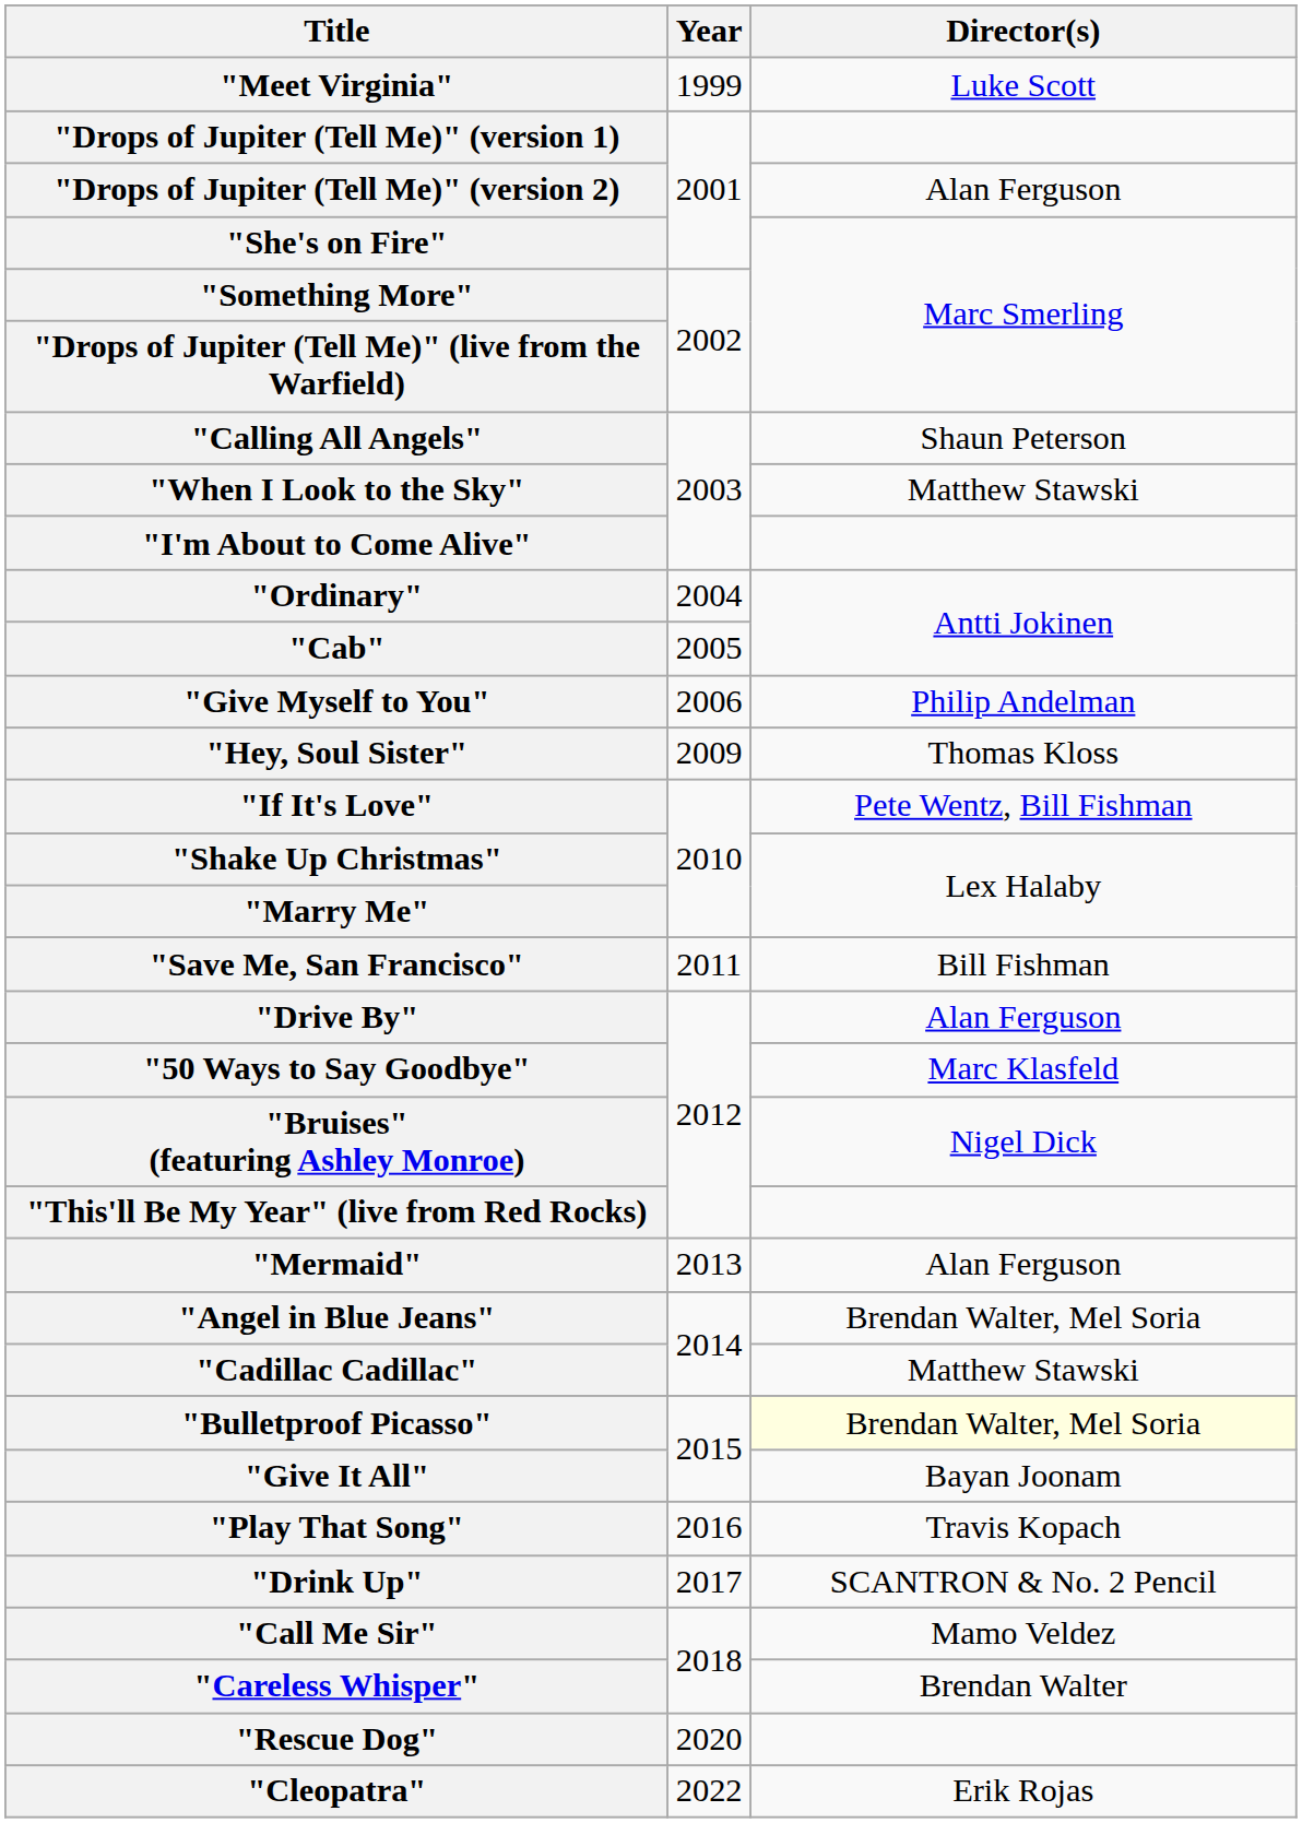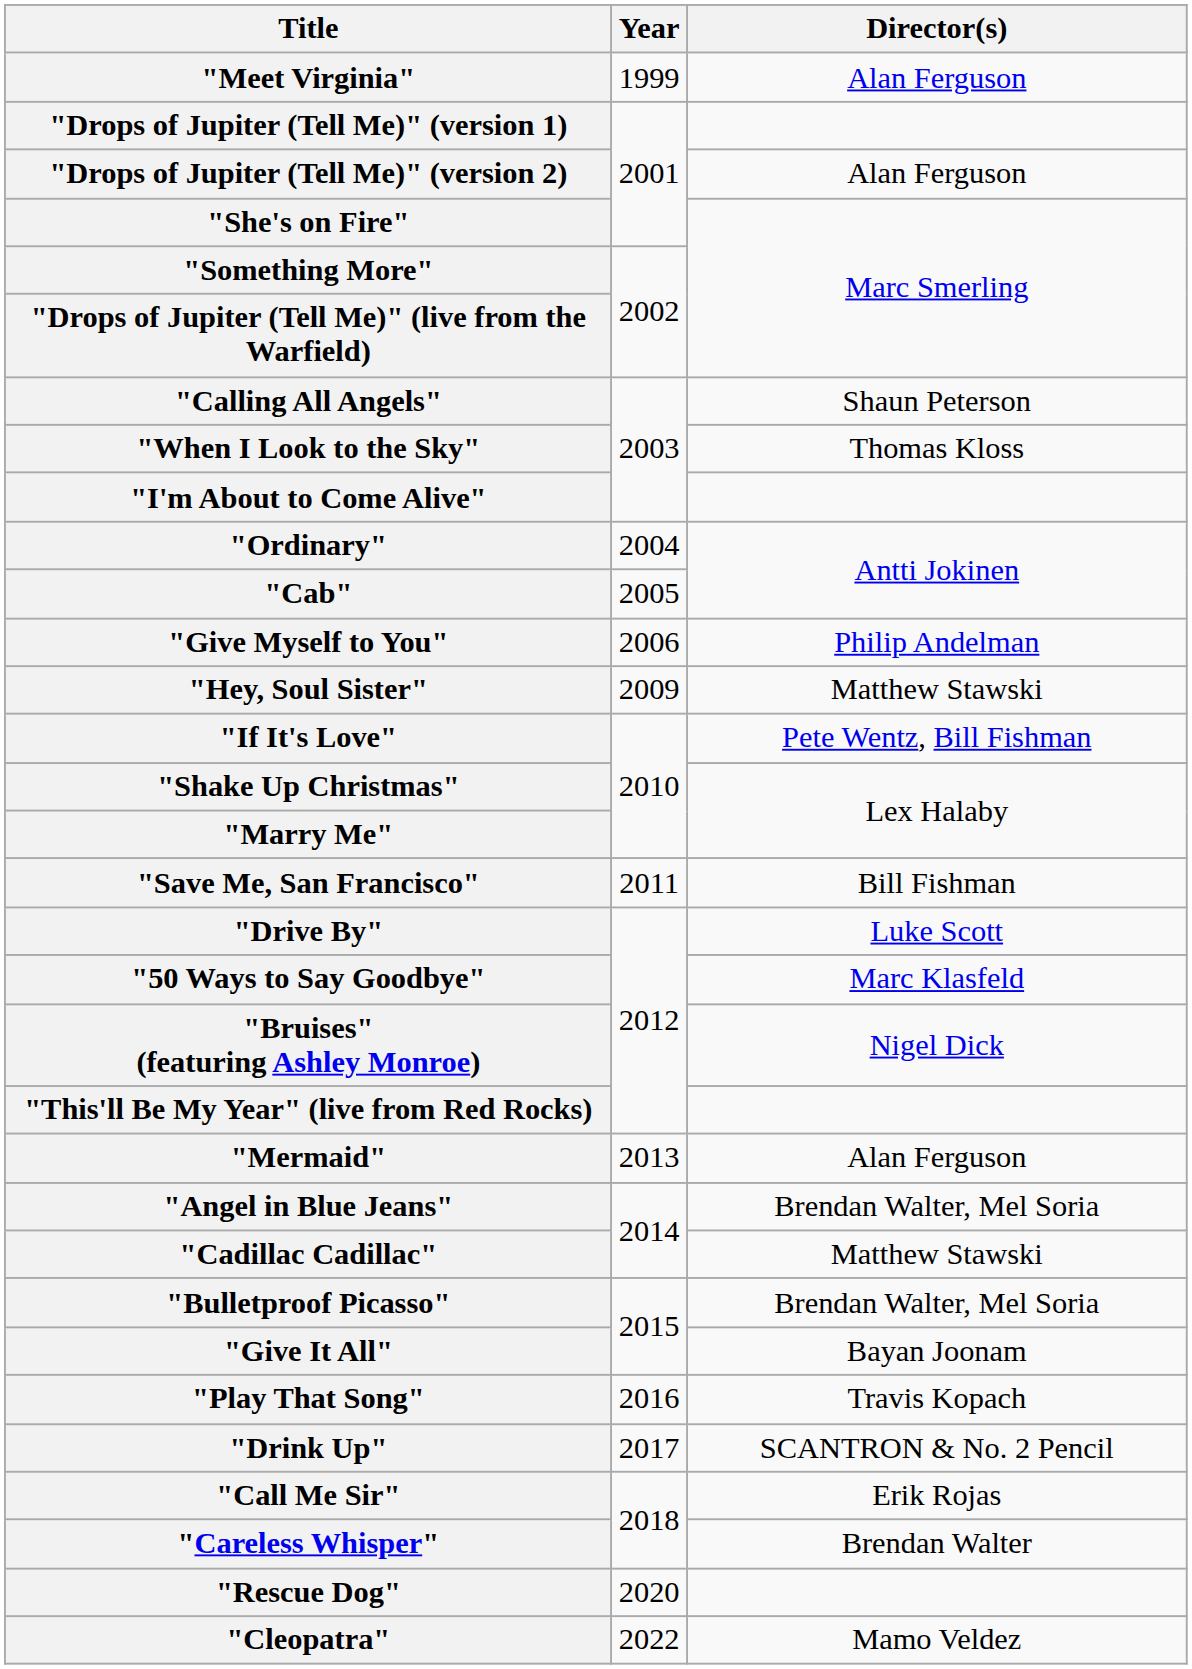"Meet Virginia" | Director(s): Luke Scott -> Alan Ferguson
"When I Look to the Sky" | Director(s): Matthew Stawski -> Thomas Kloss
"Hey, Soul Sister" | Director(s): Thomas Kloss -> Matthew Stawski
"Drive By" | Director(s): Alan Ferguson -> Luke Scott
"Bulletproof Picasso" | Director(s): lightyellow background -> no background
"Call Me Sir" | Director(s): Mamo Veldez -> Erik Rojas
"Cleopatra" | Director(s): Erik Rojas -> Mamo Veldez
